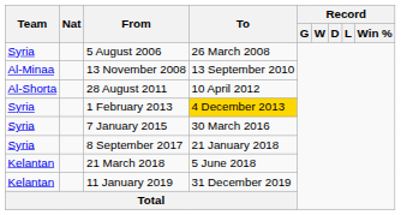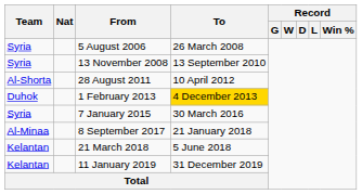13 November 2008 | Team: Al-Minaa -> Syria
1 February 2013 | Team: Syria -> Duhok
8 September 2017 | Team: Syria -> Al-Minaa
